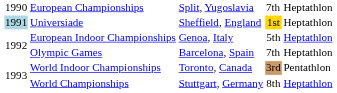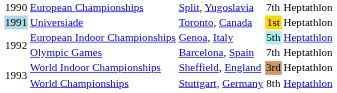Universiade | column 3: Sheffield, England -> Toronto, Canada
European Indoor Championships | column 4: no background -> paleturquoise background
World Indoor Championships | column 3: Toronto, Canada -> Sheffield, England
World Indoor Championships | column 5: Pentathlon -> Heptathlon
